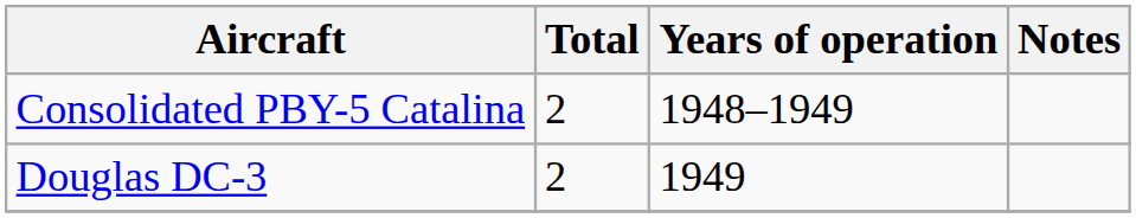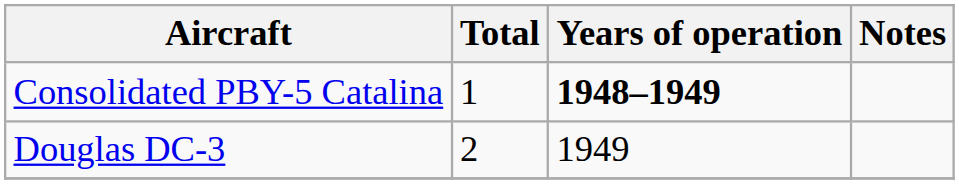Consolidated PBY-5 Catalina | Total: 2 -> 1
Consolidated PBY-5 Catalina | Years of operation: normal -> bold
